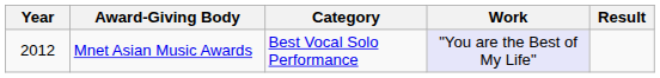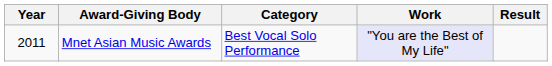Mnet Asian Music Awards | Year: 2012 -> 2011
